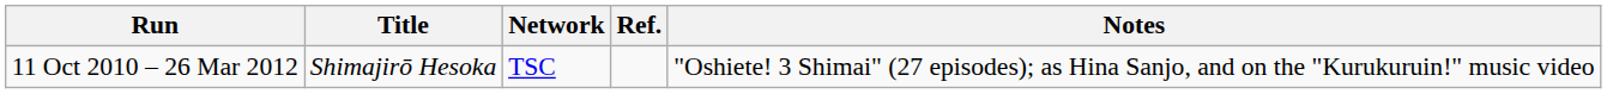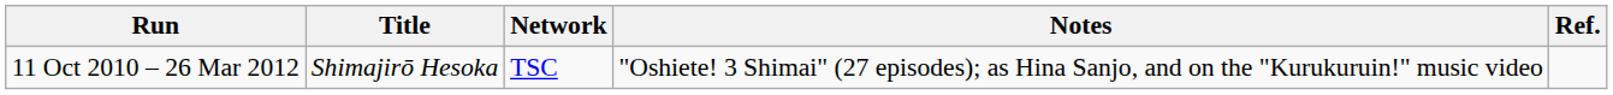columns swapped: Notes <-> Ref.
